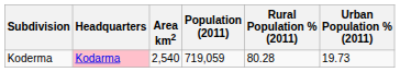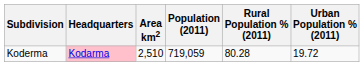Koderma | Area km2: 2,540 -> 2,510
Koderma | Urban Population % (2011): 19.73 -> 19.72
